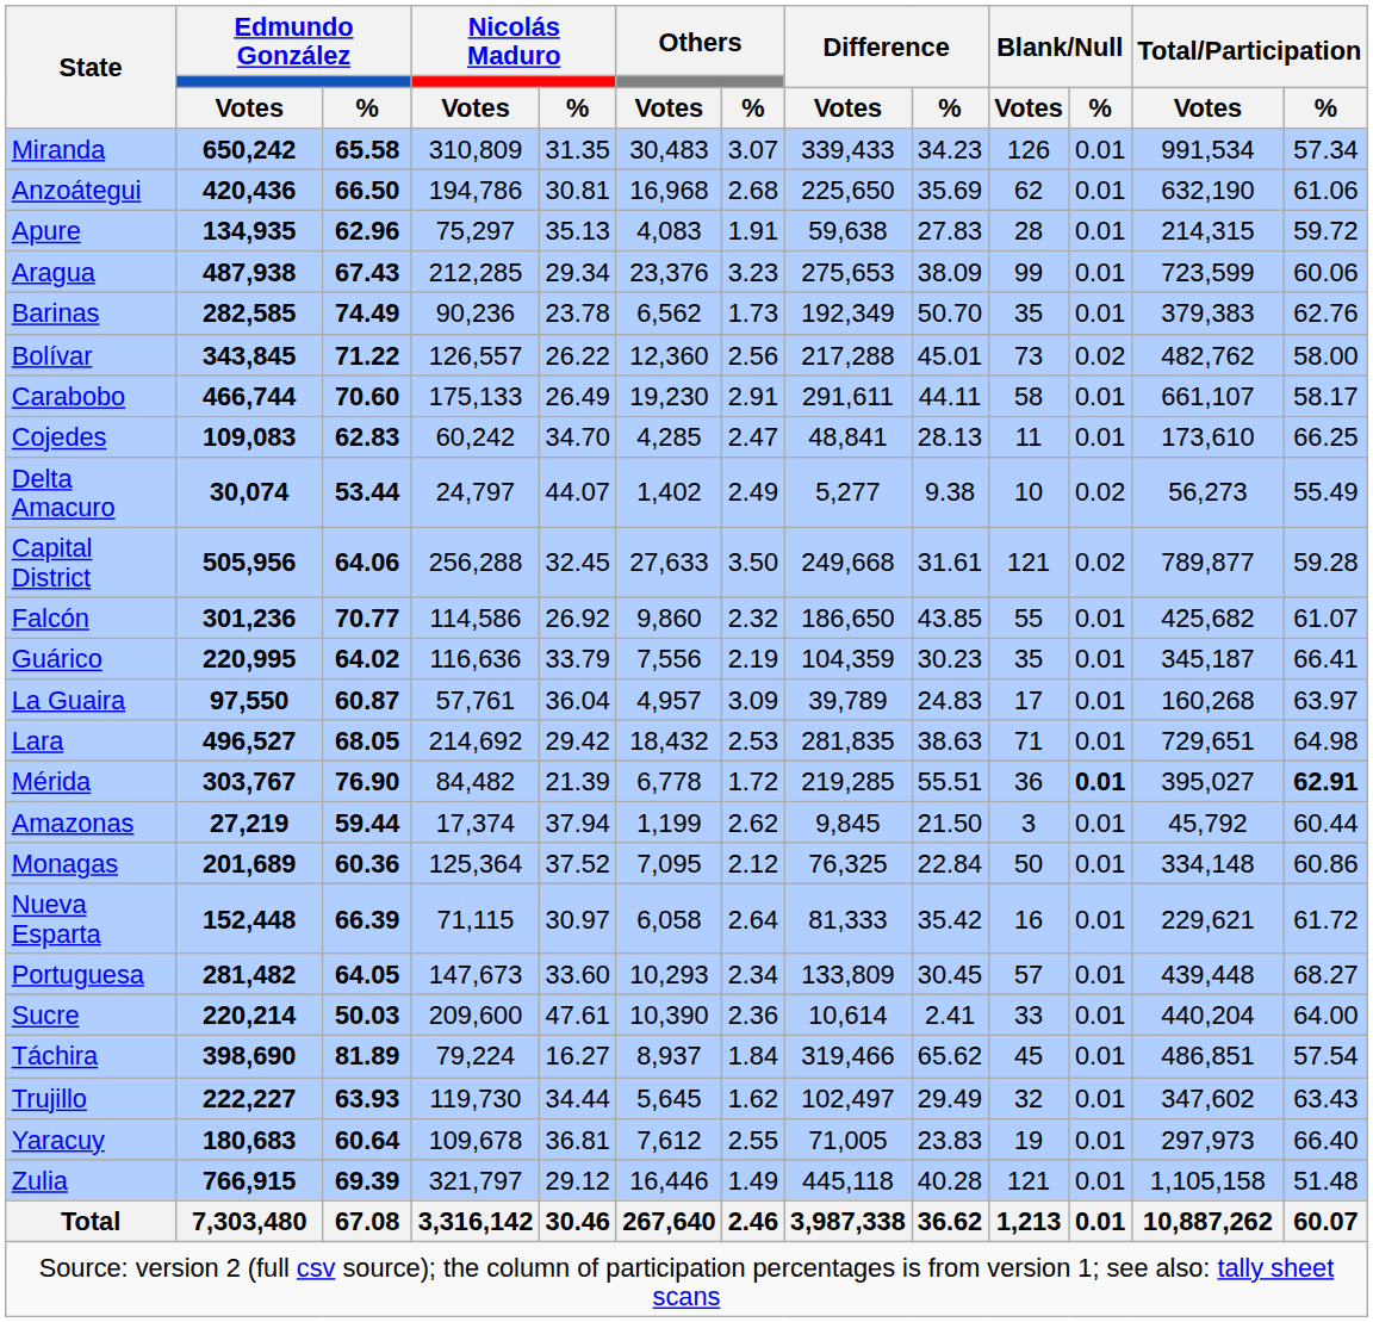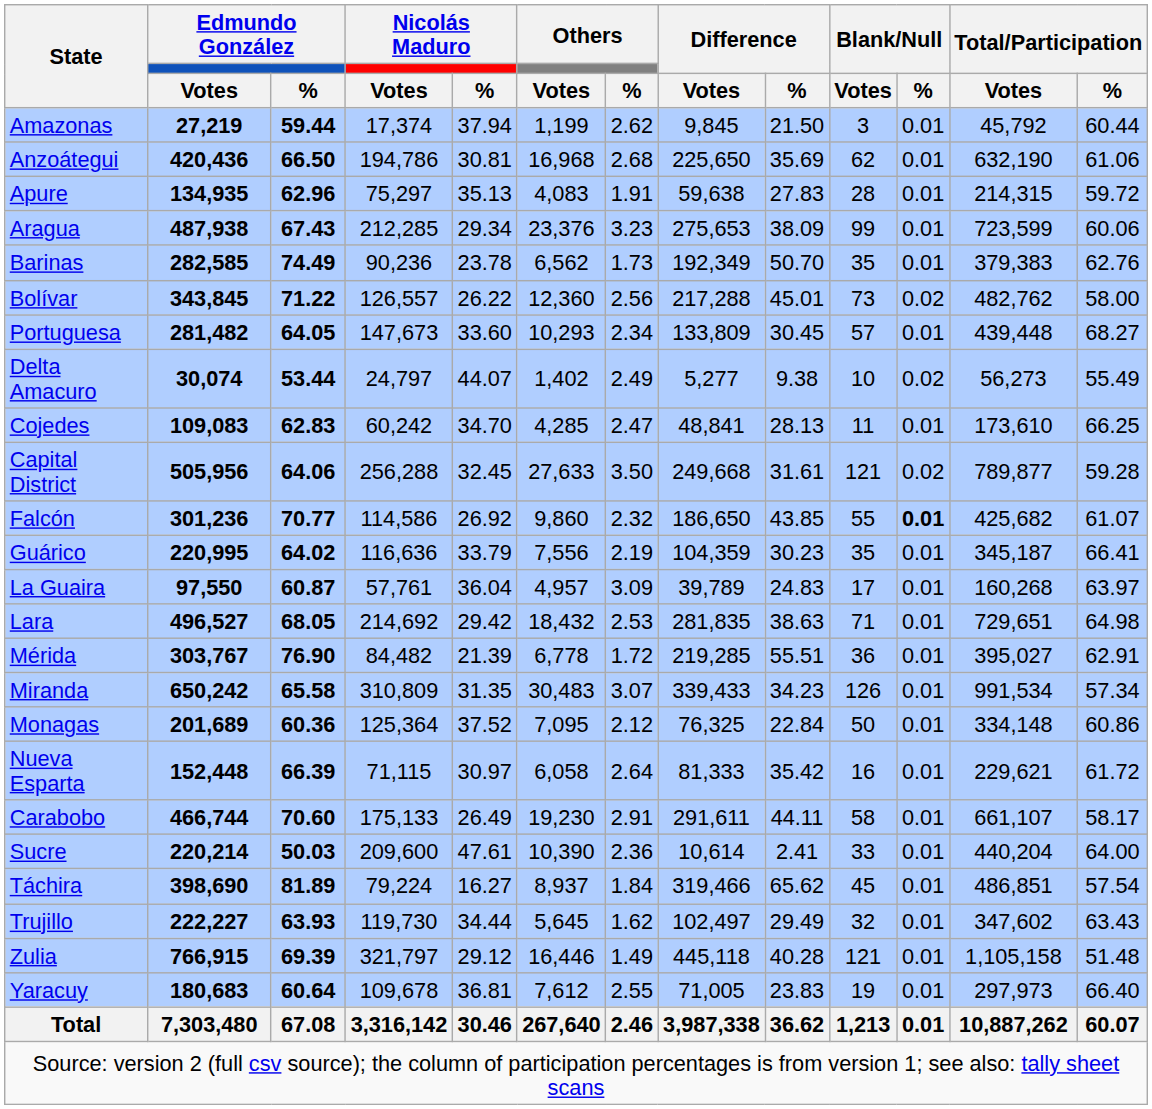rows swapped: Amazonas <-> Miranda
rows swapped: Carabobo <-> Portuguesa
rows swapped: Cojedes <-> Delta Amacuro
Falcón | Blank/Null / %: normal -> bold
Mérida | Blank/Null / %: bold -> normal
Mérida | Total/Participation / %: bold -> normal
rows swapped: Yaracuy <-> Zulia
